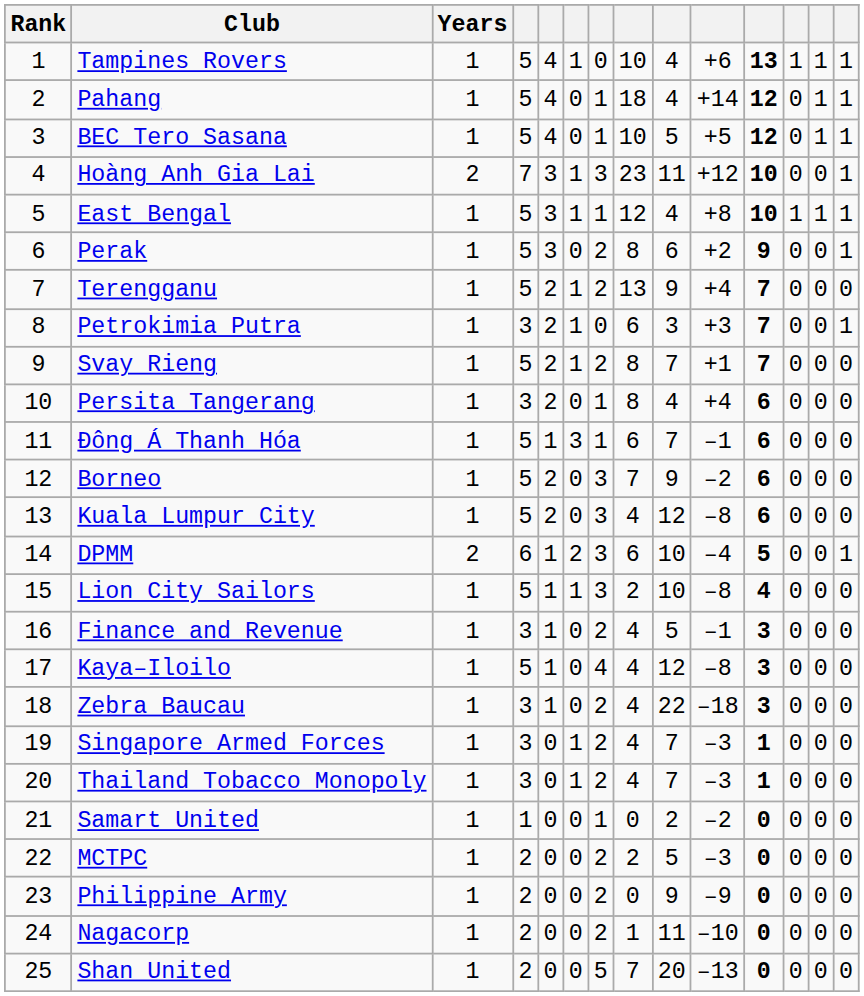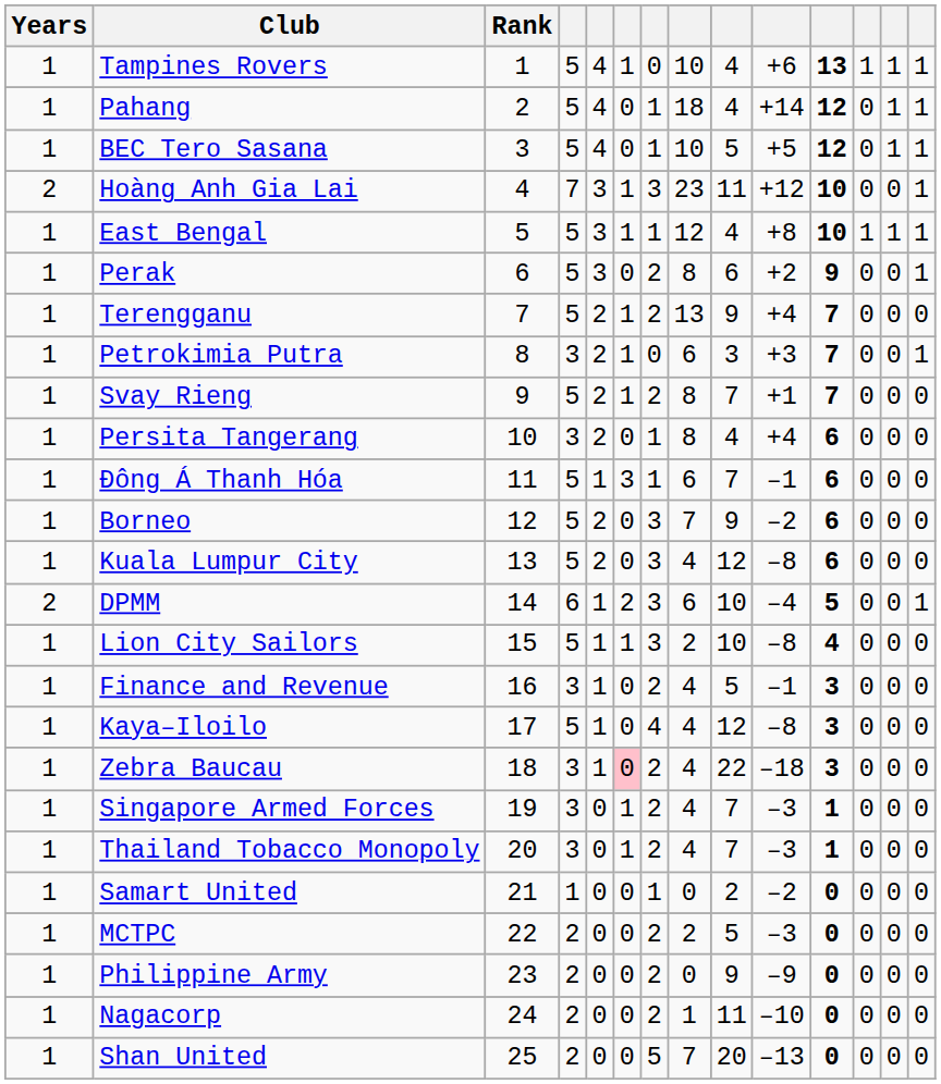columns swapped: Rank <-> Years
Zebra Baucau | column 6: no background -> pink background
